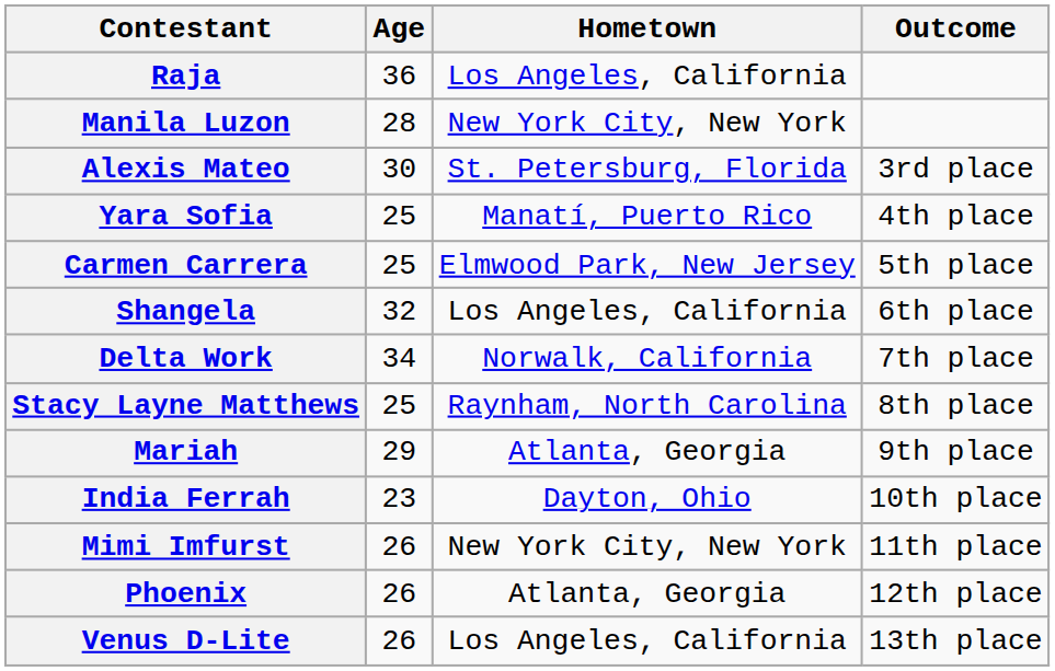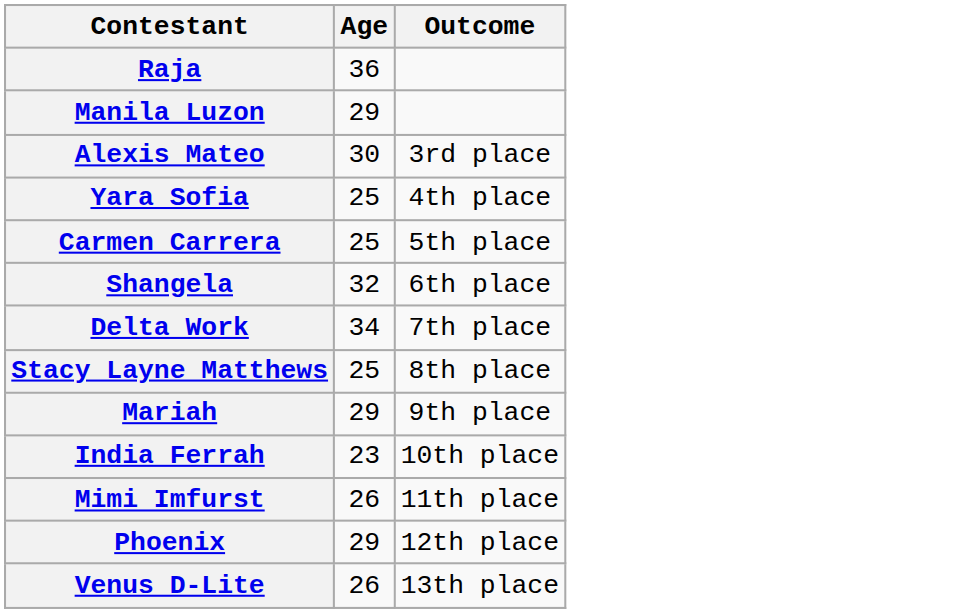- column: Hometown | Los Angeles, California | New York City, New York | St. Petersburg, Florida | Manatí, Puerto Rico | Elmwood Park, New Jersey | Los Angeles, California | Norwalk, California | Raynham, North Carolina | Atlanta, Georgia | Dayton, Ohio | New York City, New York | Atlanta, Georgia | Los Angeles, California
Manila Luzon | Age: 28 -> 29
Phoenix | Age: 26 -> 29
